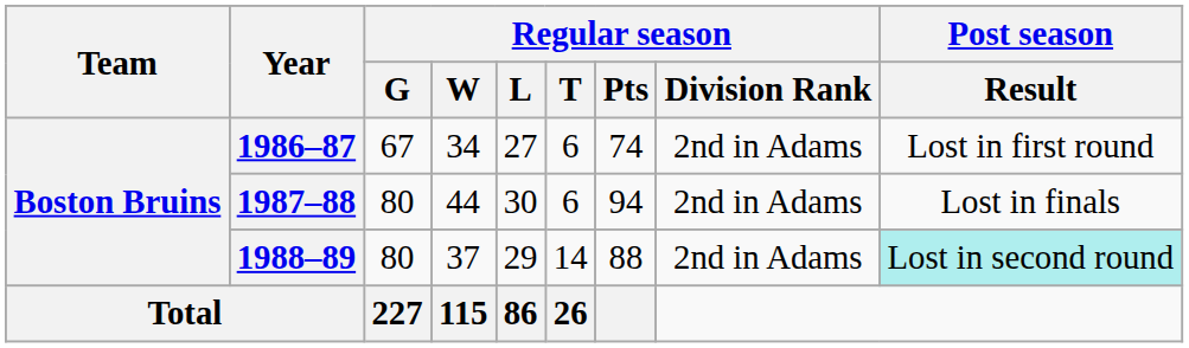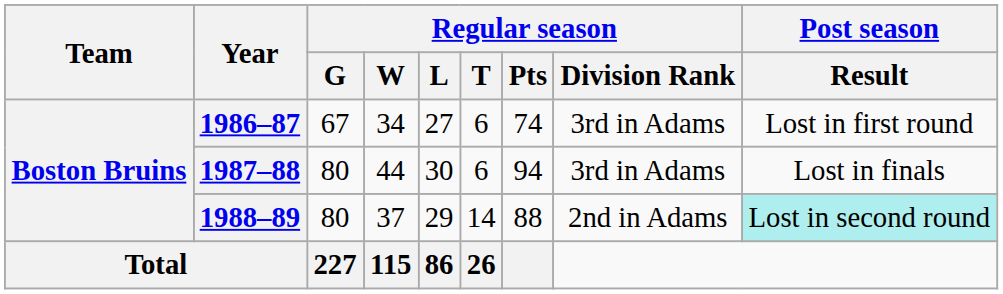1986–87 | Regular season / Division Rank: 2nd in Adams -> 3rd in Adams
1987–88 | Regular season / Division Rank: 2nd in Adams -> 3rd in Adams
